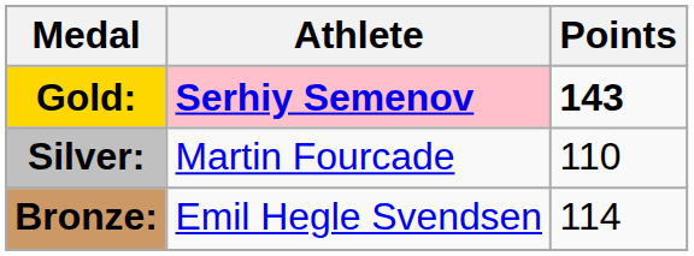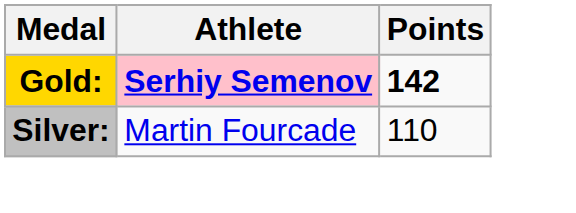Gold: | Points: 143 -> 142
- row: Bronze: | Emil Hegle Svendsen | 114
